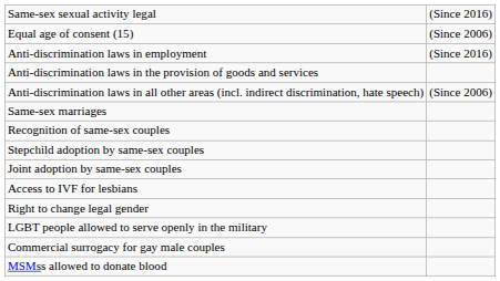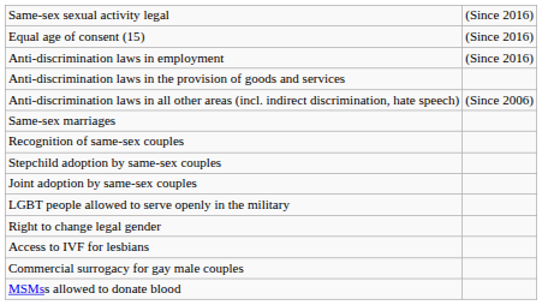Equal age of consent (15) | column 2: (Since 2006) -> (Since 2016)
rows swapped: LGBT people allowed to serve openly in the military <-> Access to IVF for lesbians
